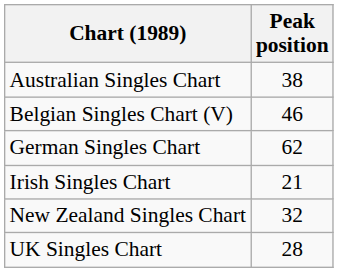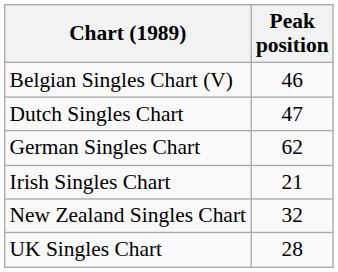- row: Australian Singles Chart | 38
+ row: Dutch Singles Chart | 47
